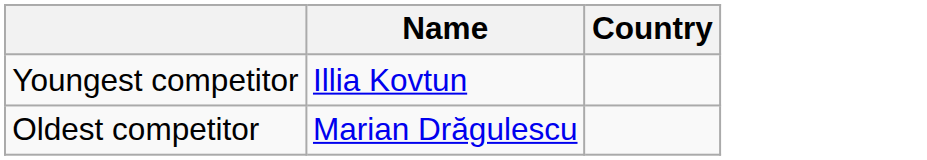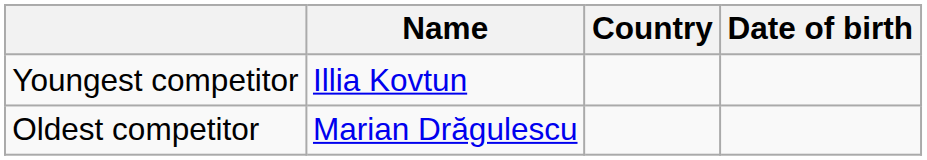+ column: Date of birth
